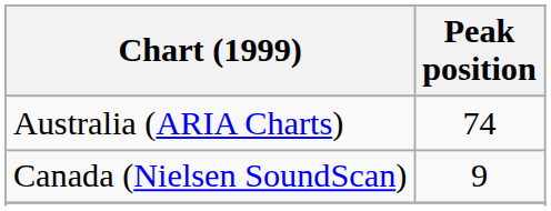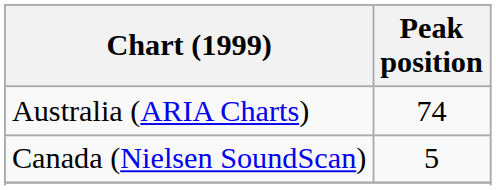Canada (Nielsen SoundScan) | Peak position: 9 -> 5
